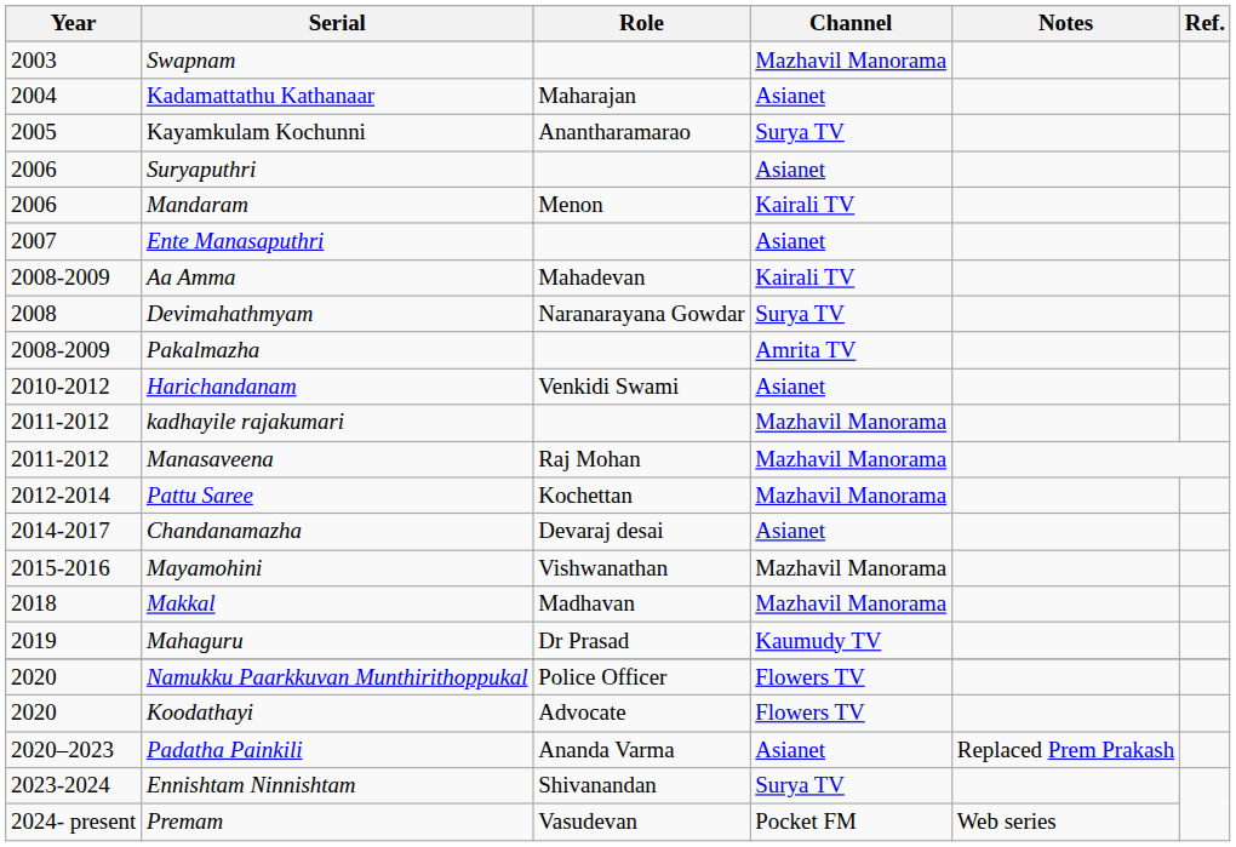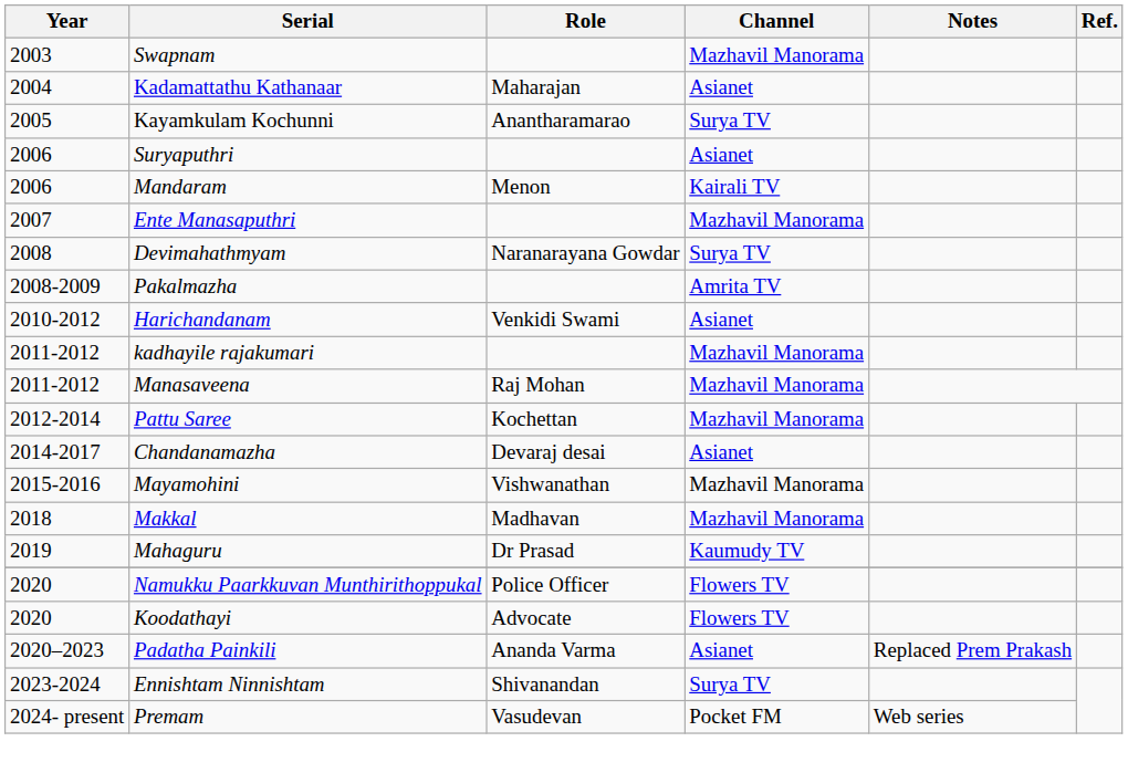Ente Manasaputhri | Channel: Asianet -> Mazhavil Manorama
- row: 2008-2009 | Aa Amma | Mahadevan | Kairali TV
